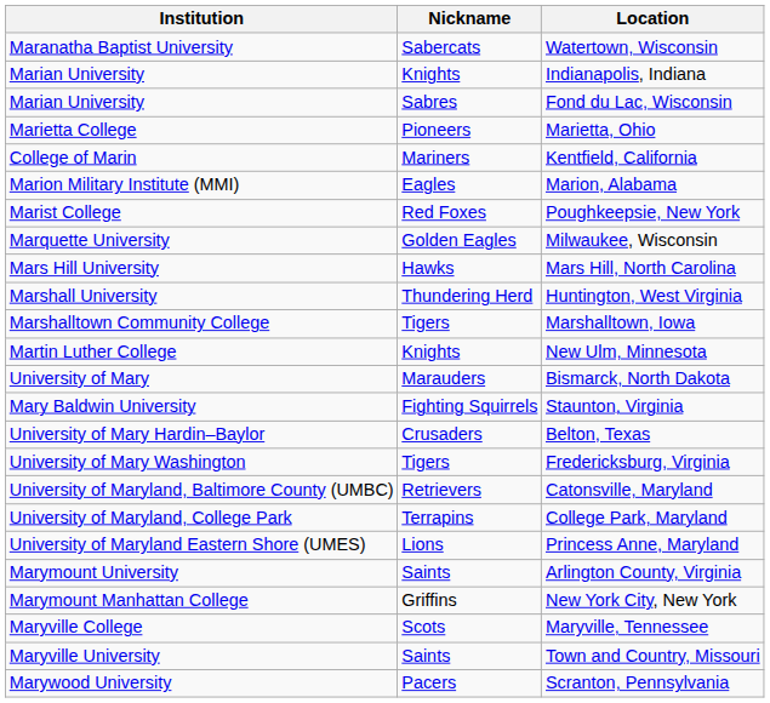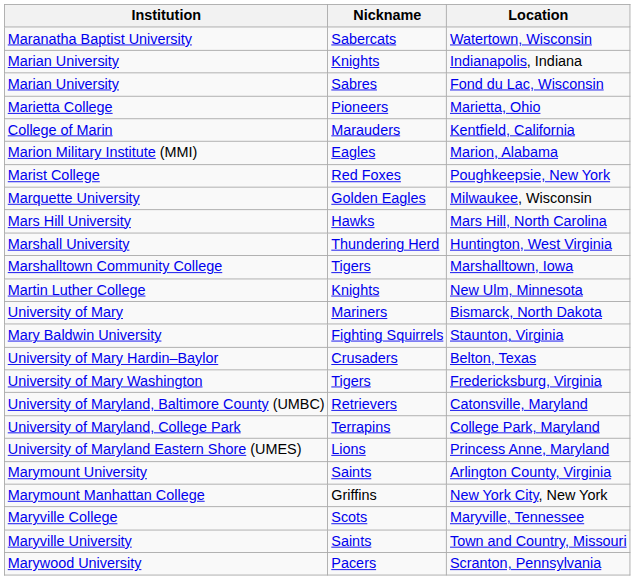Kentfield, California | Nickname: Mariners -> Marauders
Bismarck, North Dakota | Nickname: Marauders -> Mariners
